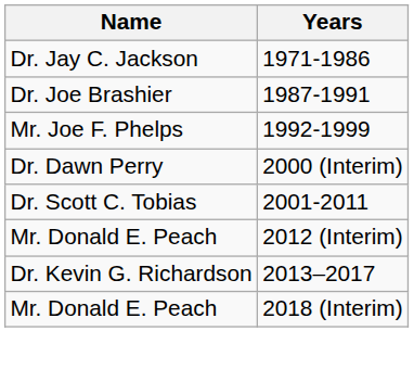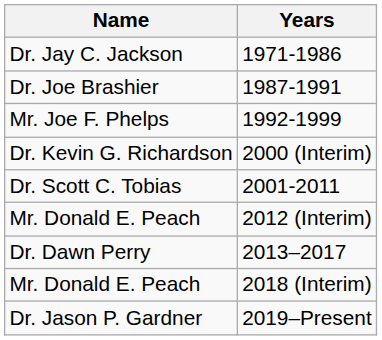2000 (Interim) | Name: Dr. Dawn Perry -> Dr. Kevin G. Richardson
2013–2017 | Name: Dr. Kevin G. Richardson -> Dr. Dawn Perry
+ row: Dr. Jason P. Gardner | 2019–Present
